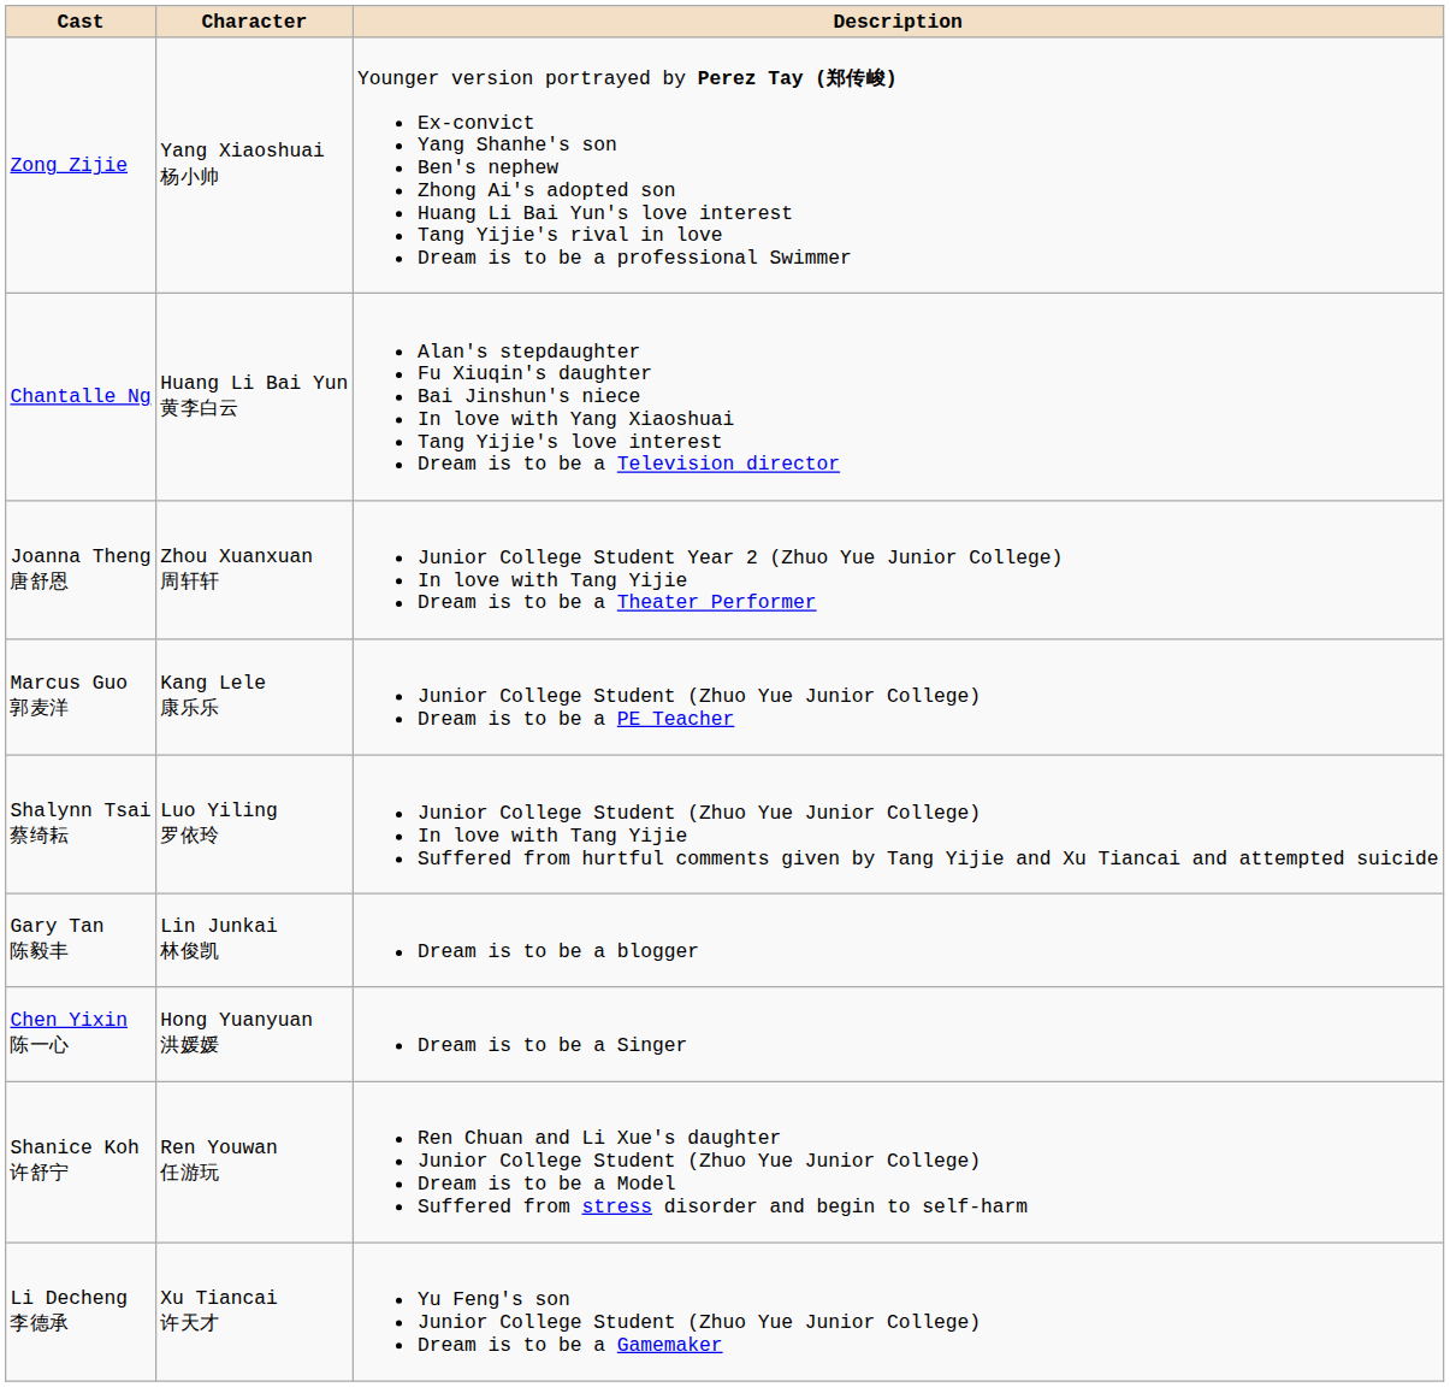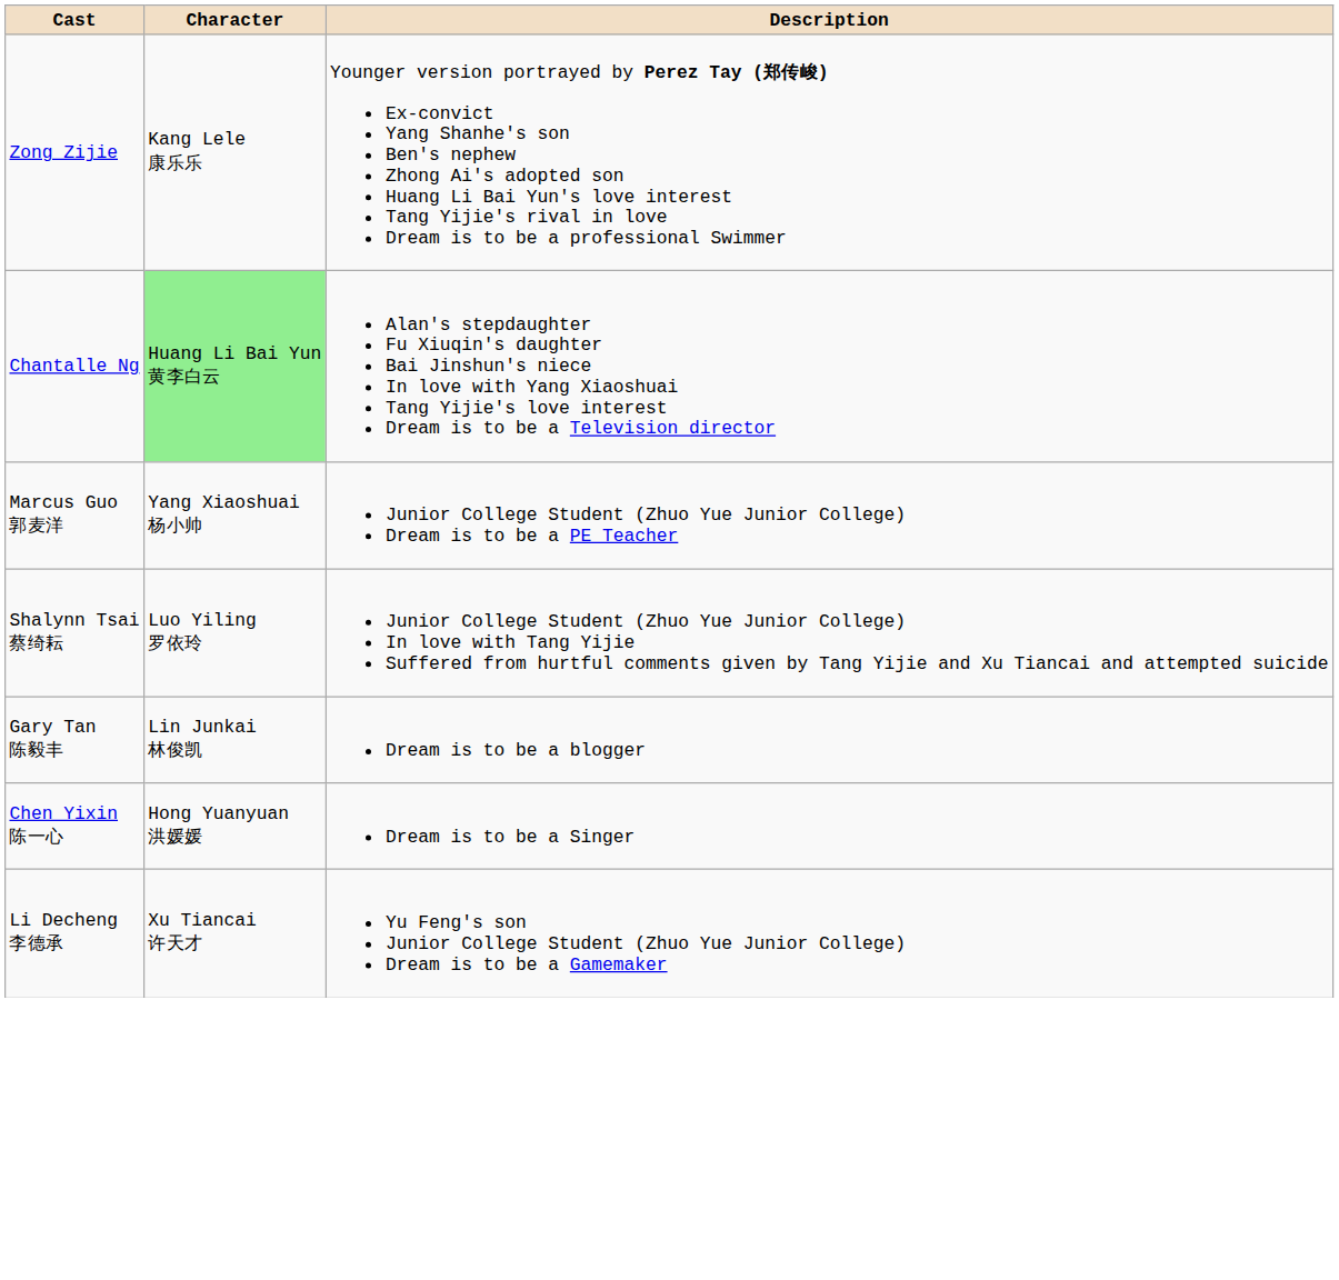Zong Zijie | Character: Yang Xiaoshuai 杨小帅 -> Kang Lele 康乐乐
Chantalle Ng | Character: no background -> lightgreen background
- row: Joanna Theng 唐舒恩 | Zhou Xuanxuan 周轩轩 | Junior College Student Year 2 (Zhuo Yue Junior College) In love with Tang Yijie Dream is to be a Theater Performer
Marcus Guo 郭麦洋 | Character: Kang Lele 康乐乐 -> Yang Xiaoshuai 杨小帅
- row: Shanice Koh 许舒宁 | Ren Youwan 任游玩 | Ren Chuan and Li Xue's daughter Junior College Student (Zhuo Yue Junior College) Dream is to be a Model Suffered from stress disorder and begin to self-harm
